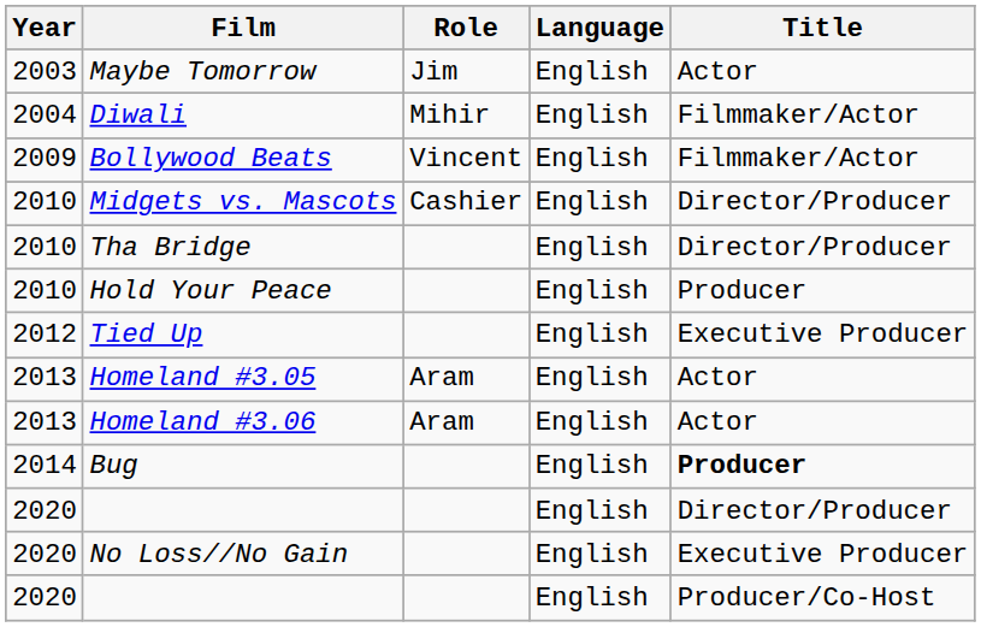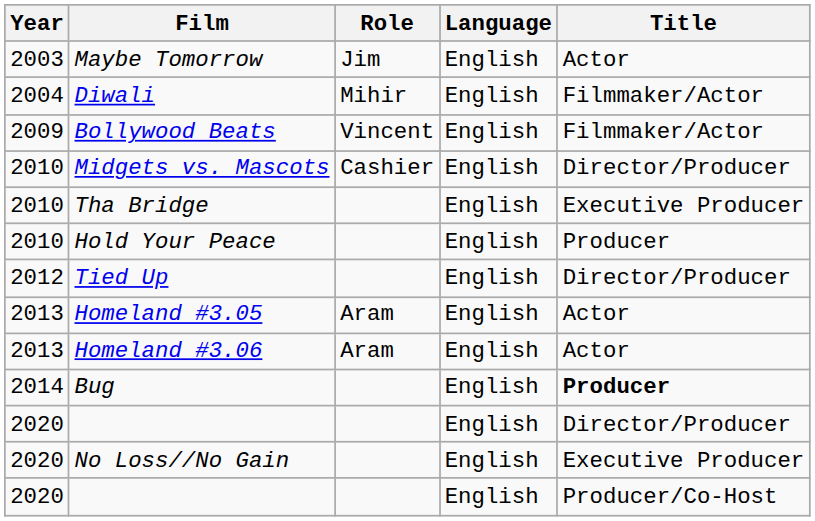Tha Bridge | Title: Director/Producer -> Executive Producer
Tied Up | Title: Executive Producer -> Director/Producer
